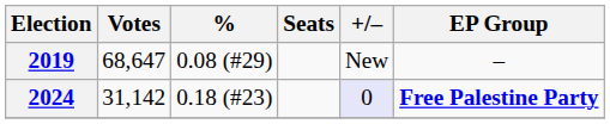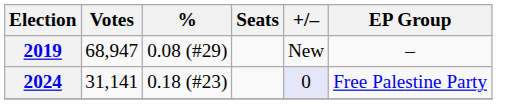2019 | Votes: 68,647 -> 68,947
2024 | Votes: 31,142 -> 31,141
2024 | EP Group: bold -> normal
